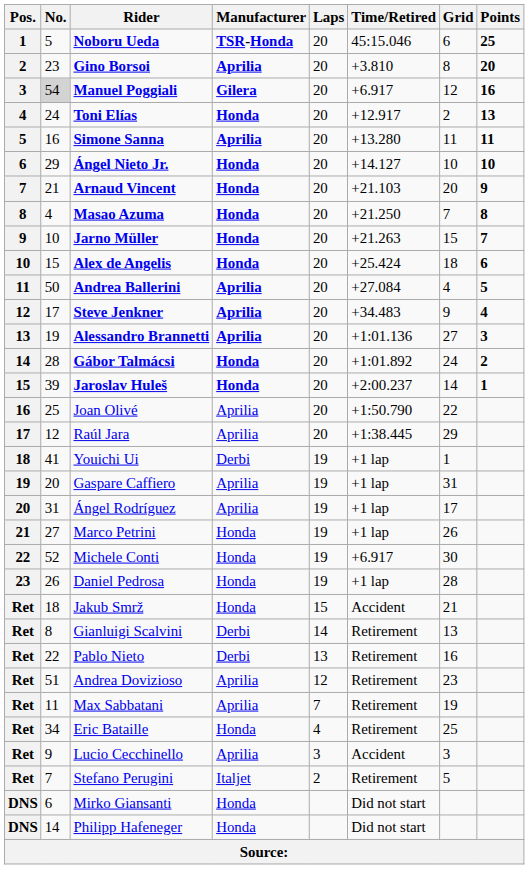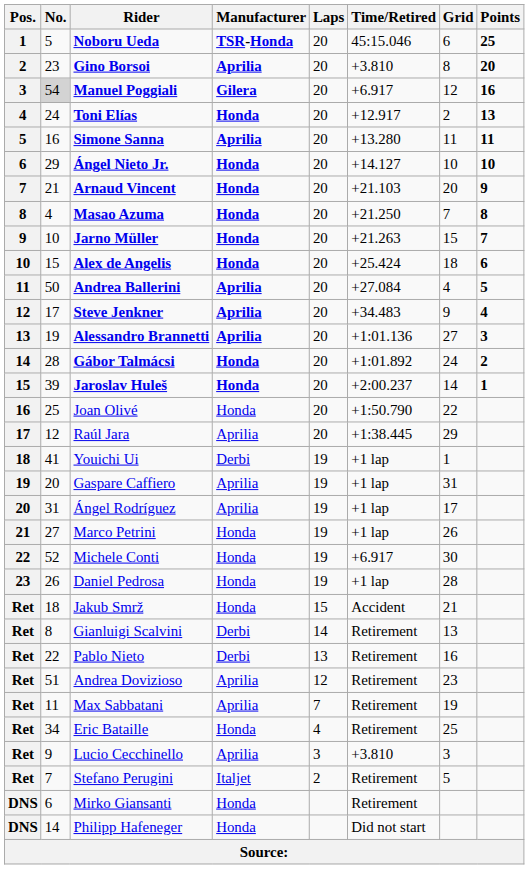Joan Olivé | Manufacturer: Aprilia -> Honda
Lucio Cecchinello | Time/Retired: Accident -> +3.810
Mirko Giansanti | Time/Retired: Did not start -> Retirement
